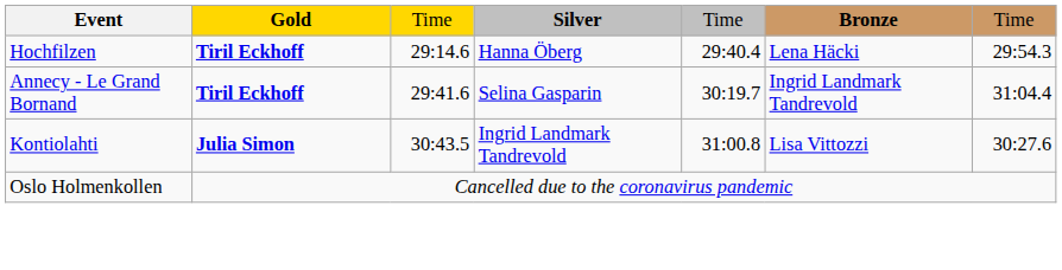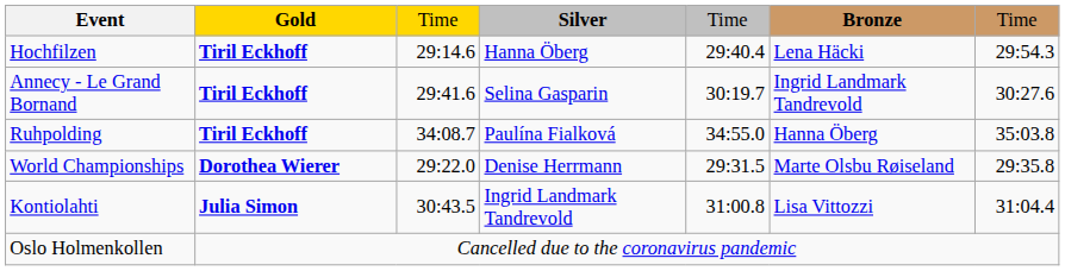Annecy - Le Grand Bornand | column 7: 31:04.4 -> 30:27.6
+ row: Ruhpolding | Tiril Eckhoff | 34:08.7 | Paulína Fialková | 34:55.0 | Hanna Öberg | 35:03.8
+ row: World Championships | Dorothea Wierer | 29:22.0 | Denise Herrmann | 29:31.5 | Marte Olsbu Røiseland | 29:35.8
Kontiolahti | column 7: 30:27.6 -> 31:04.4
